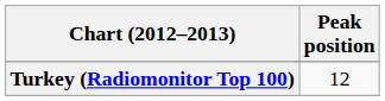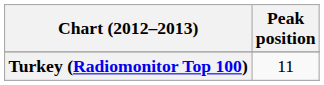Turkey (Radiomonitor Top 100) | Peak position: 12 -> 11
